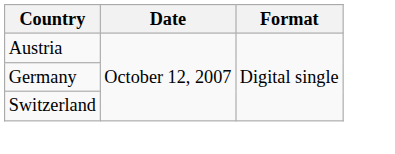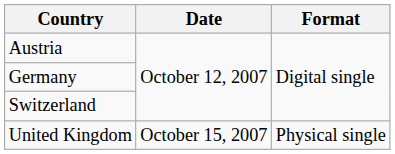+ row: United Kingdom | October 15, 2007 | Physical single
